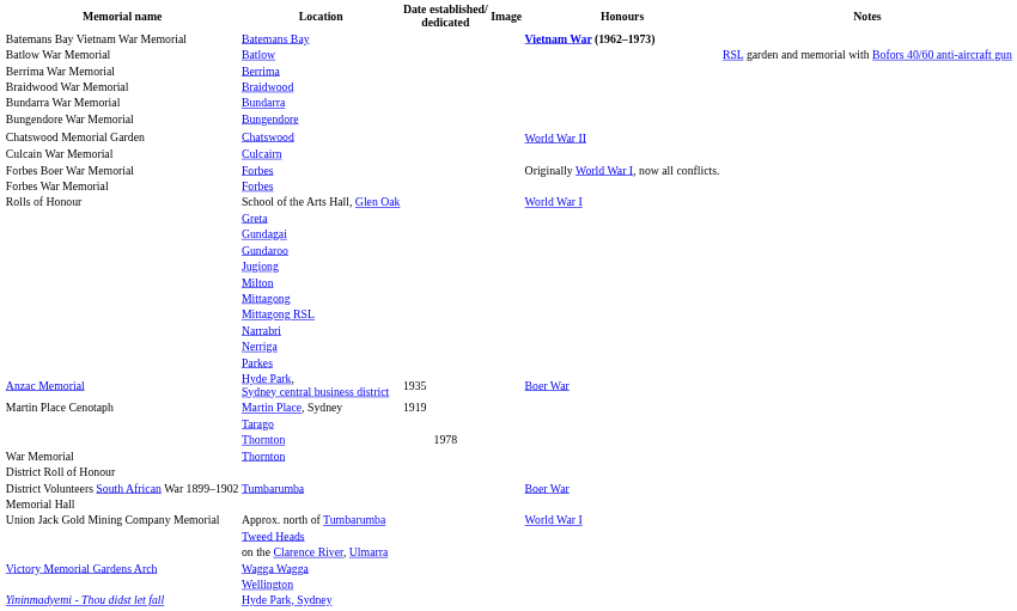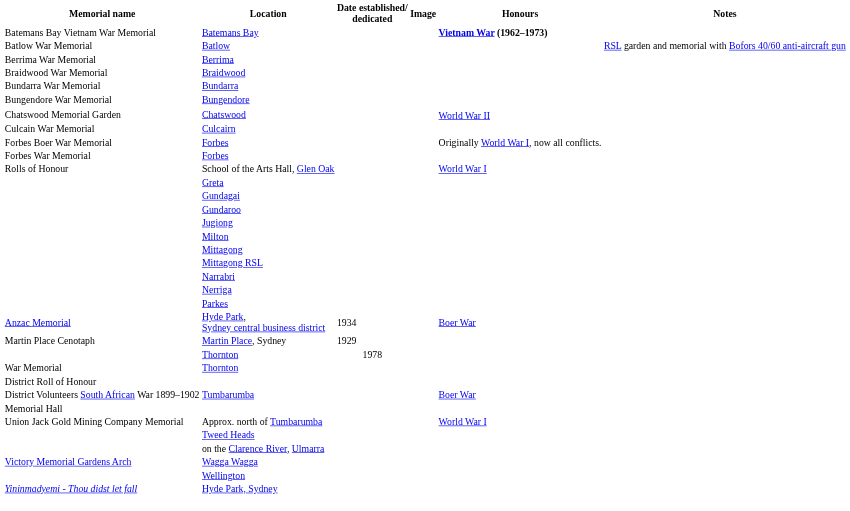Hyde Park, Sydney central business district | Date established/ dedicated: 1935 -> 1934
Martin Place, Sydney | Date established/ dedicated: 1919 -> 1929
- row: Tarago
